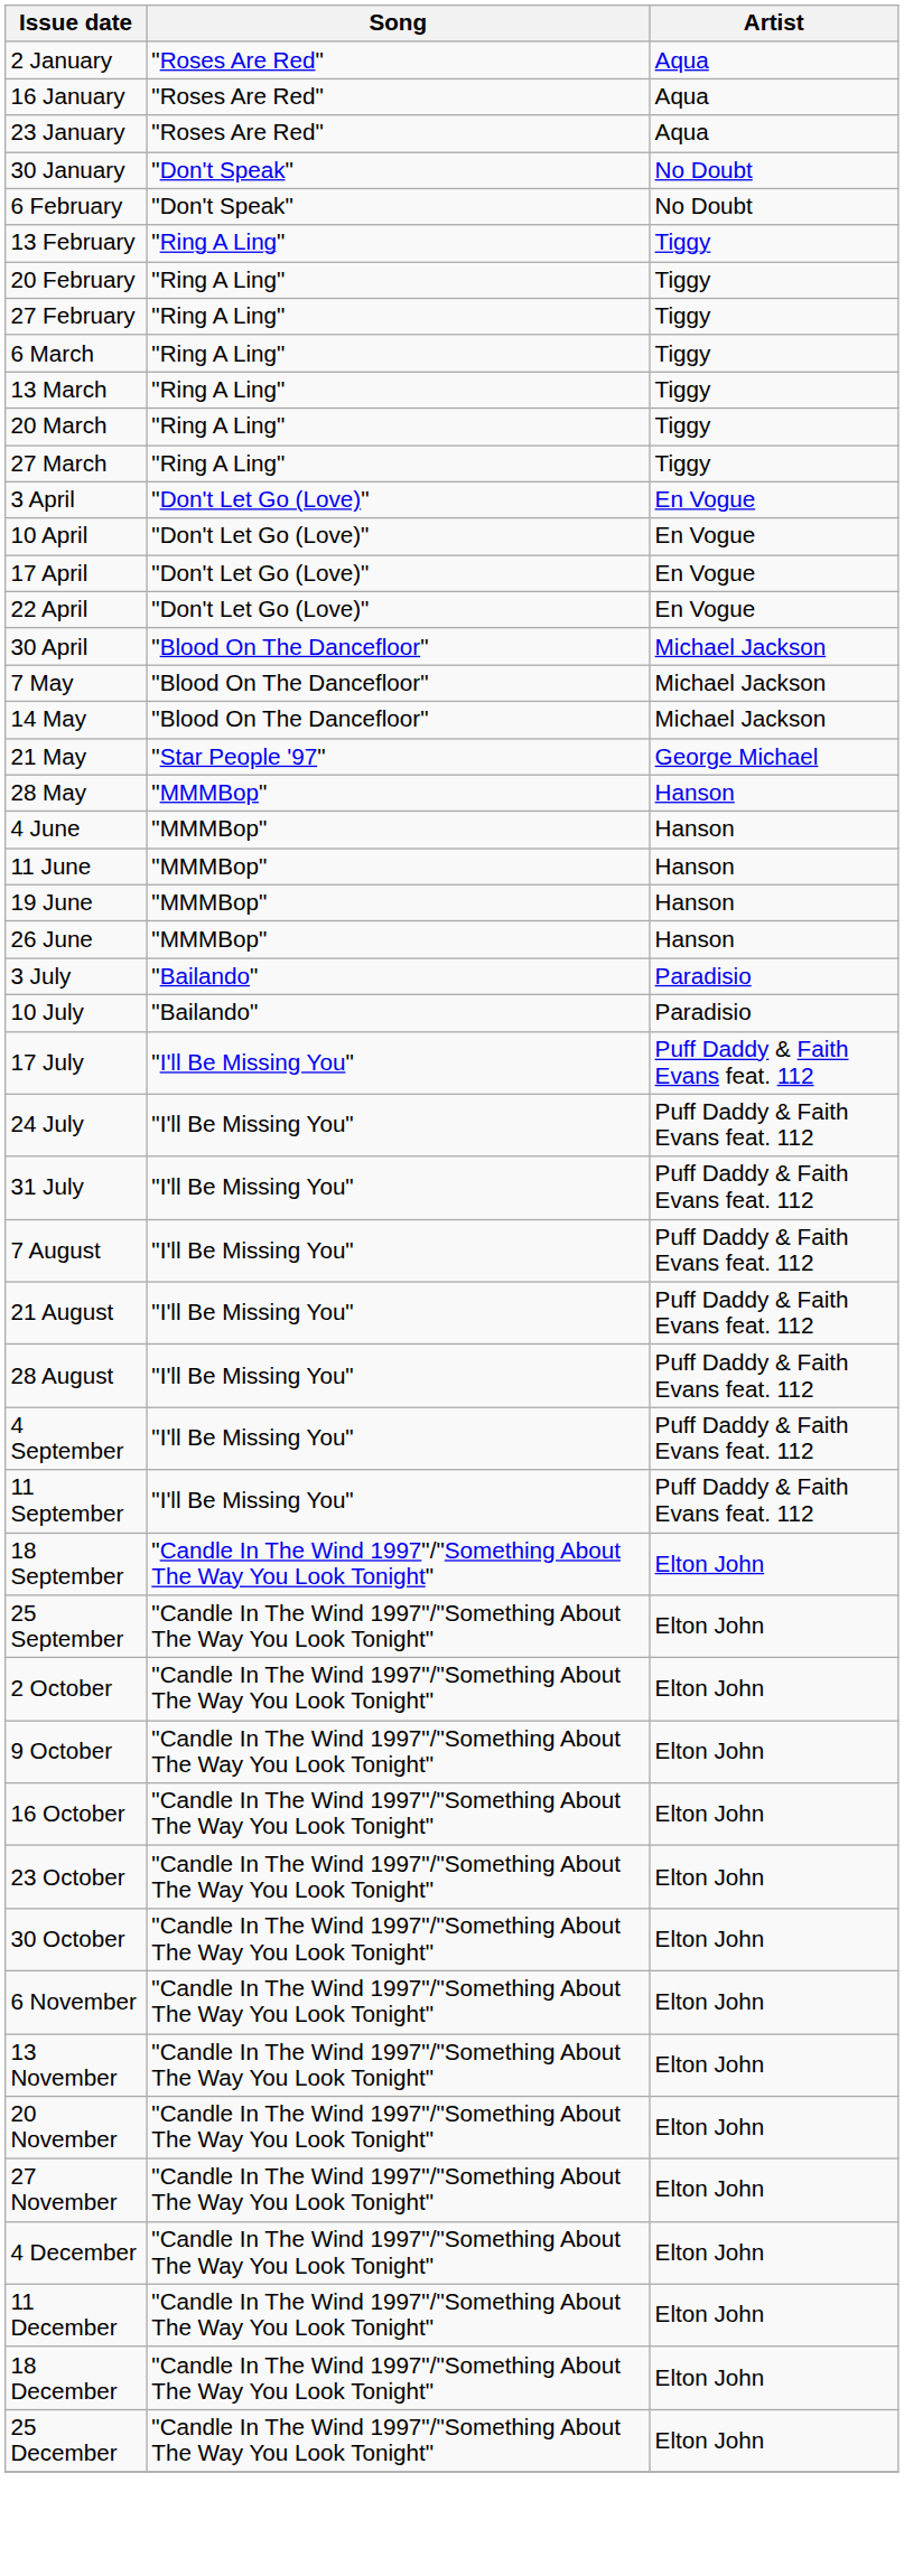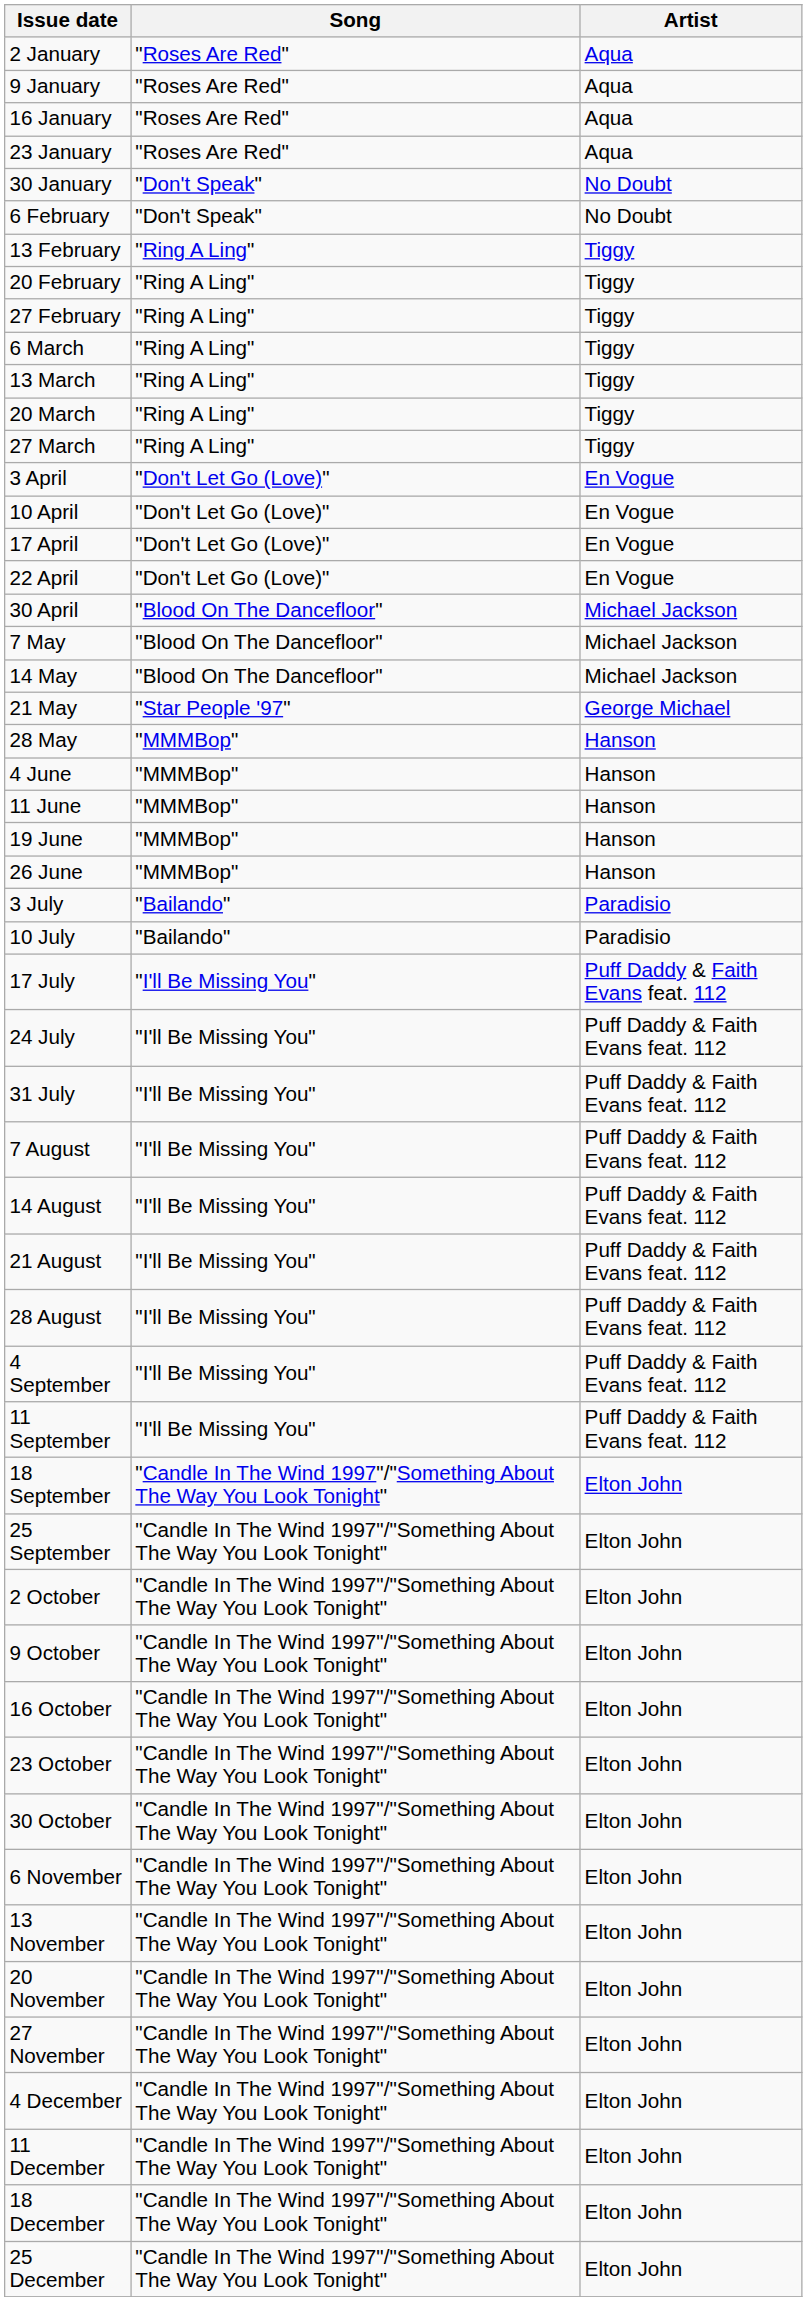+ row: 9 January | "Roses Are Red" | Aqua
+ row: 14 August | "I'll Be Missing You" | Puff Daddy & Faith Evans feat. 112
